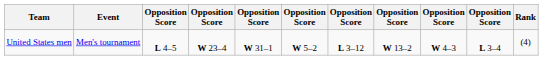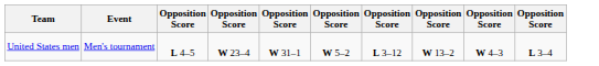- column: Rank | (4)
